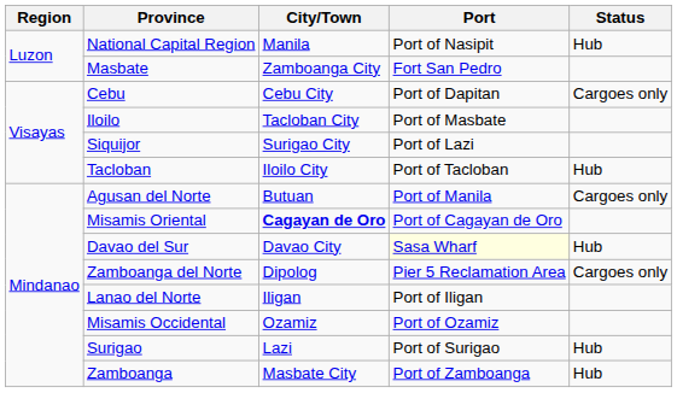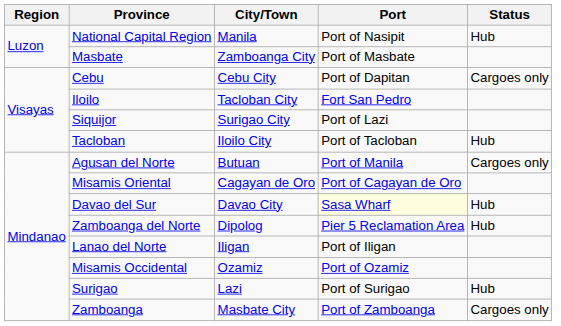Masbate | Port: Fort San Pedro -> Port of Masbate
Iloilo | Port: Port of Masbate -> Fort San Pedro
Misamis Oriental | City/Town: bold -> normal
Zamboanga del Norte | Status: Cargoes only -> Hub
Zamboanga | Status: Hub -> Cargoes only
